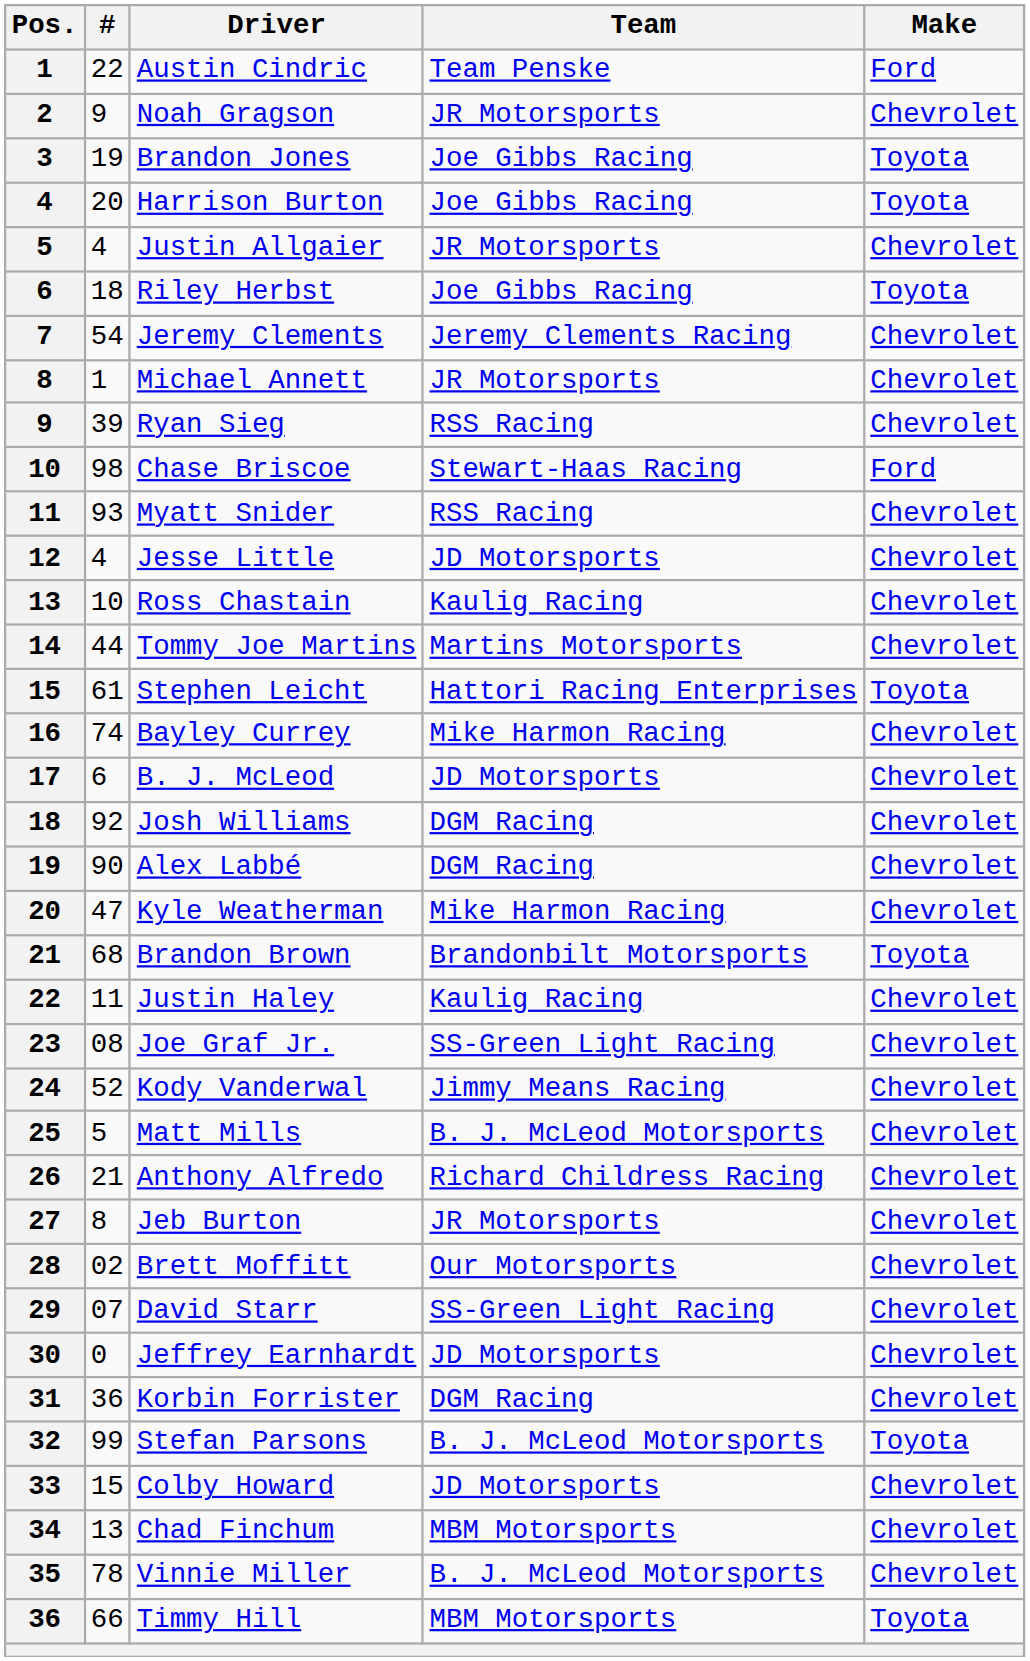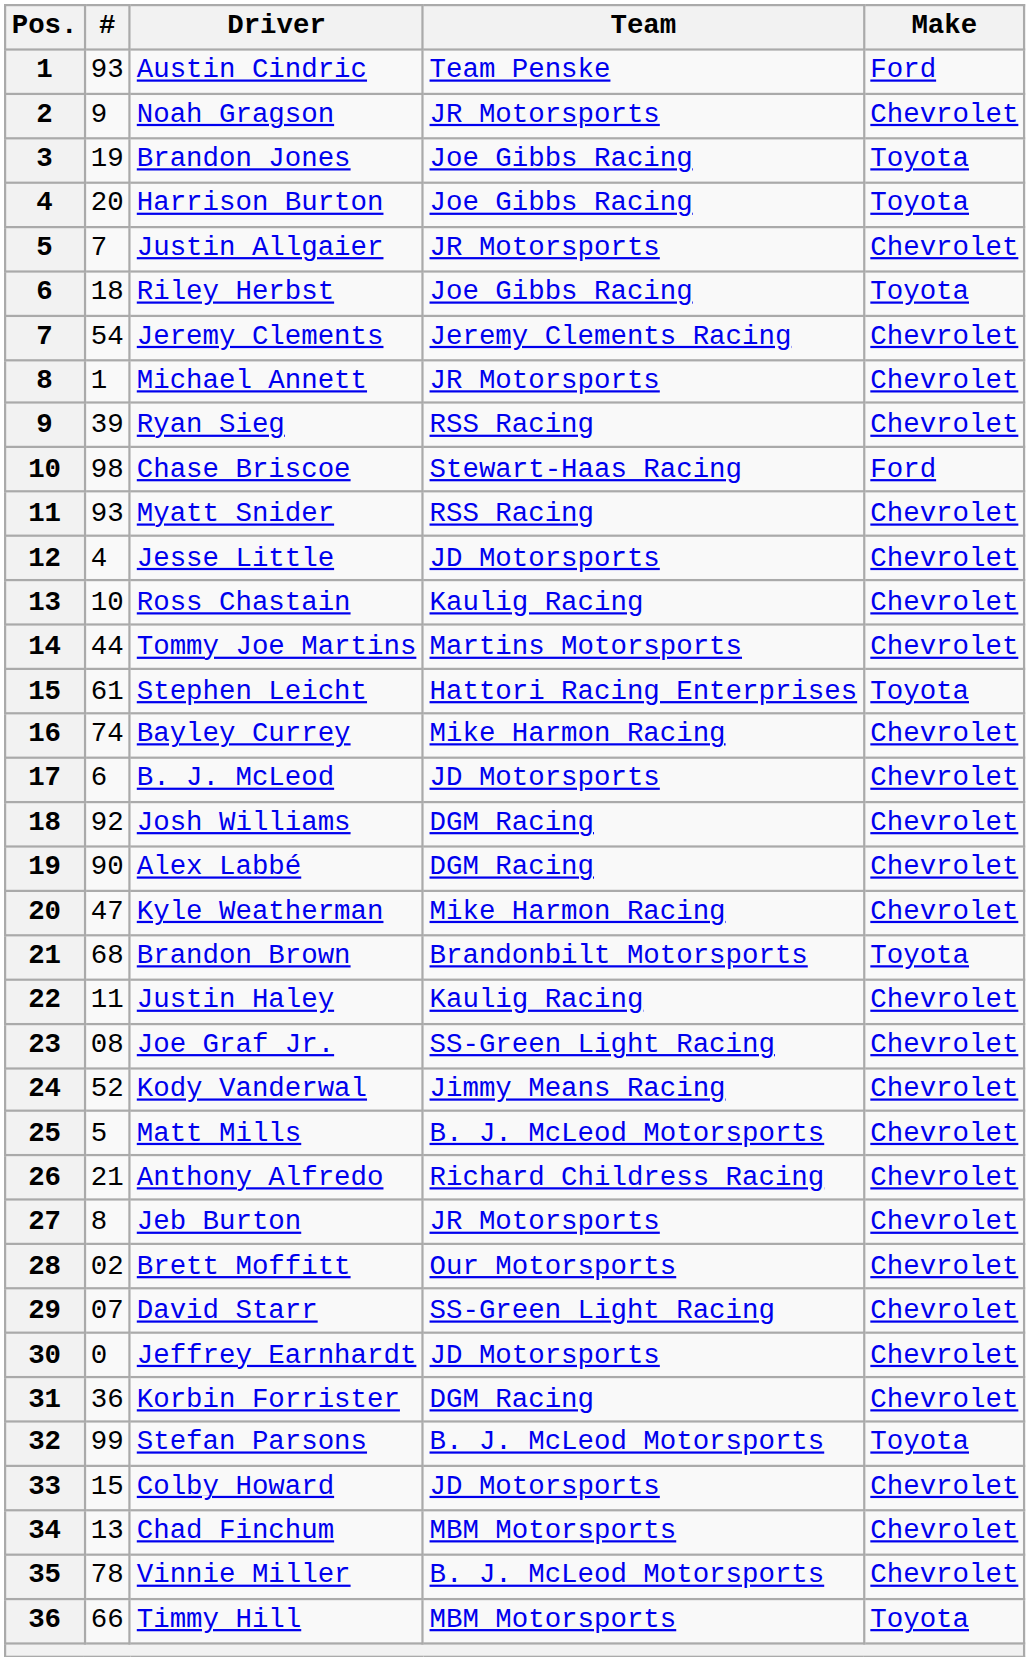Austin Cindric | #: 22 -> 93
Justin Allgaier | #: 4 -> 7
